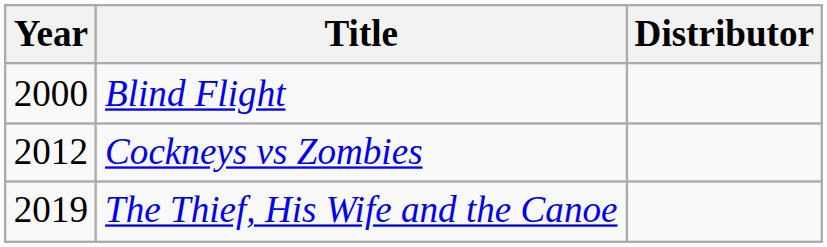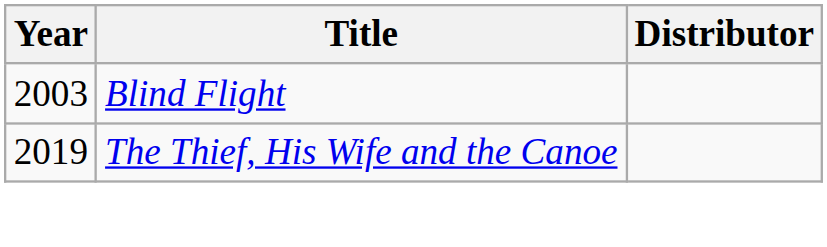Blind Flight | Year: 2000 -> 2003
- row: 2012 | Cockneys vs Zombies
